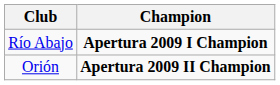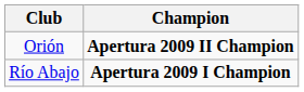rows swapped: Río Abajo <-> Orión
